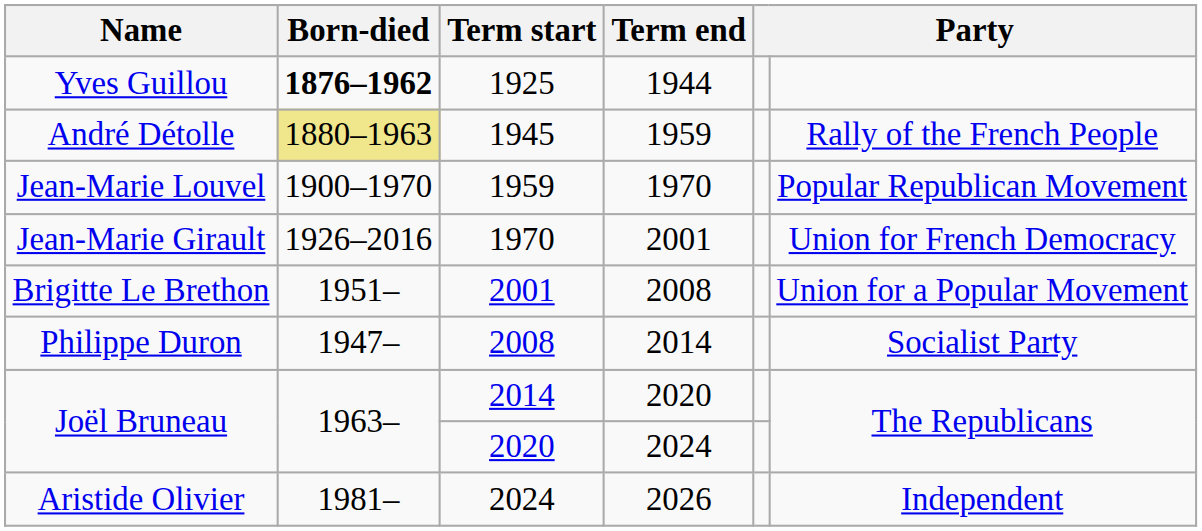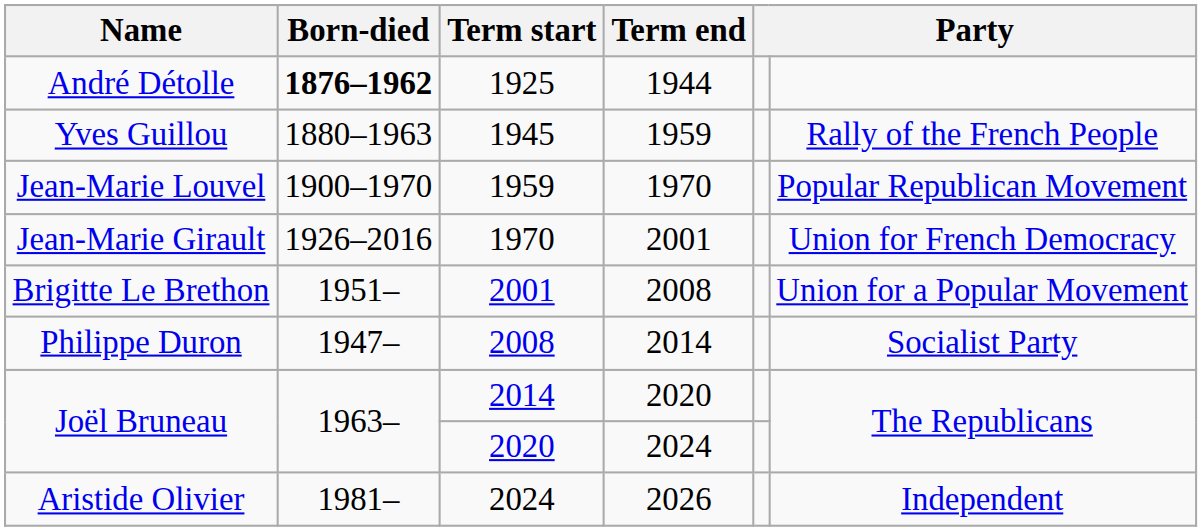1925 | Name: Yves Guillou -> André Détolle
1945 | Name: André Détolle -> Yves Guillou
1945 | Born-died: khaki background -> no background
